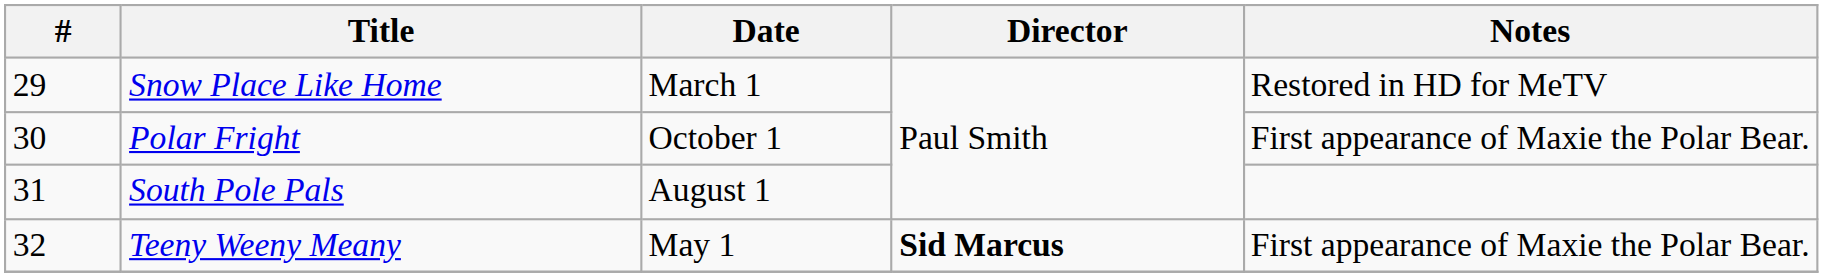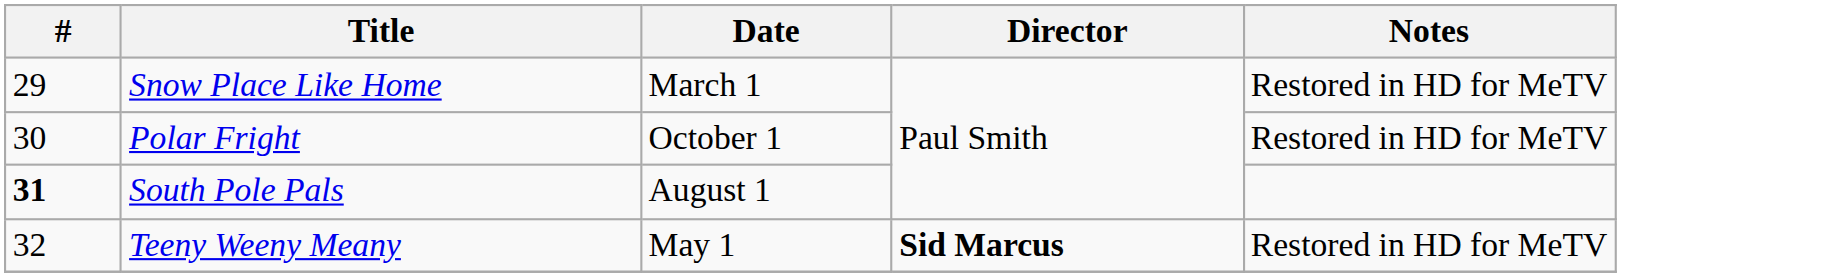Polar Fright | Notes: First appearance of Maxie the Polar Bear. -> Restored in HD for MeTV
South Pole Pals | #: normal -> bold
Teeny Weeny Meany | Notes: First appearance of Maxie the Polar Bear. -> Restored in HD for MeTV
